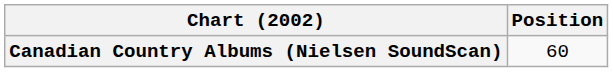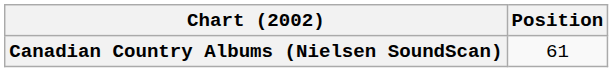Canadian Country Albums (Nielsen SoundScan) | Position: 60 -> 61
